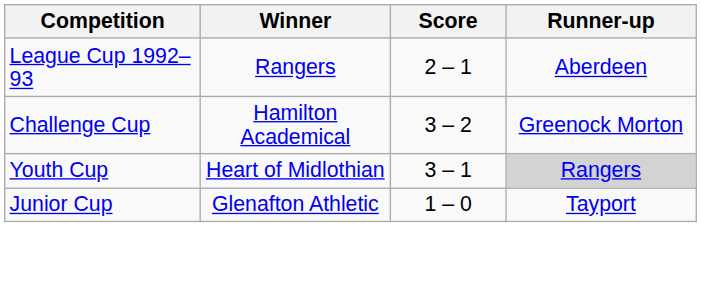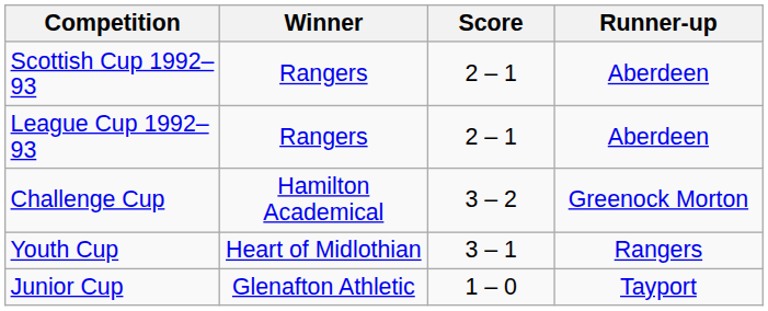+ row: Scottish Cup 1992–93 | Rangers | 2 – 1 | Aberdeen
Youth Cup | Runner-up: lightgrey background -> no background
